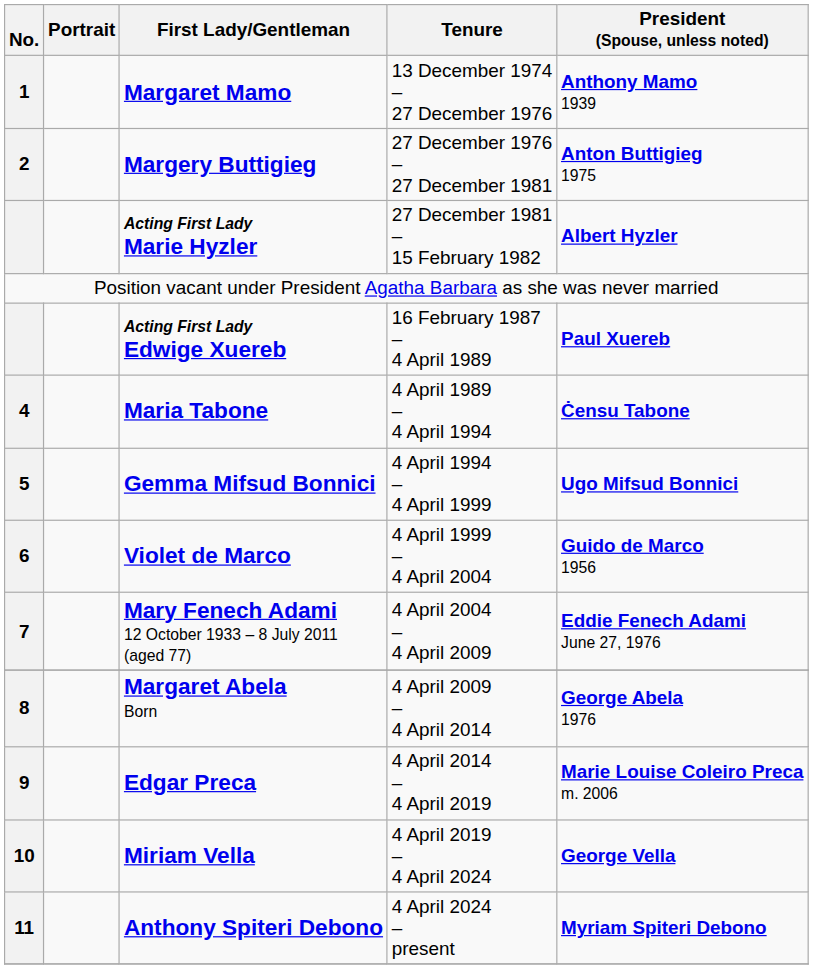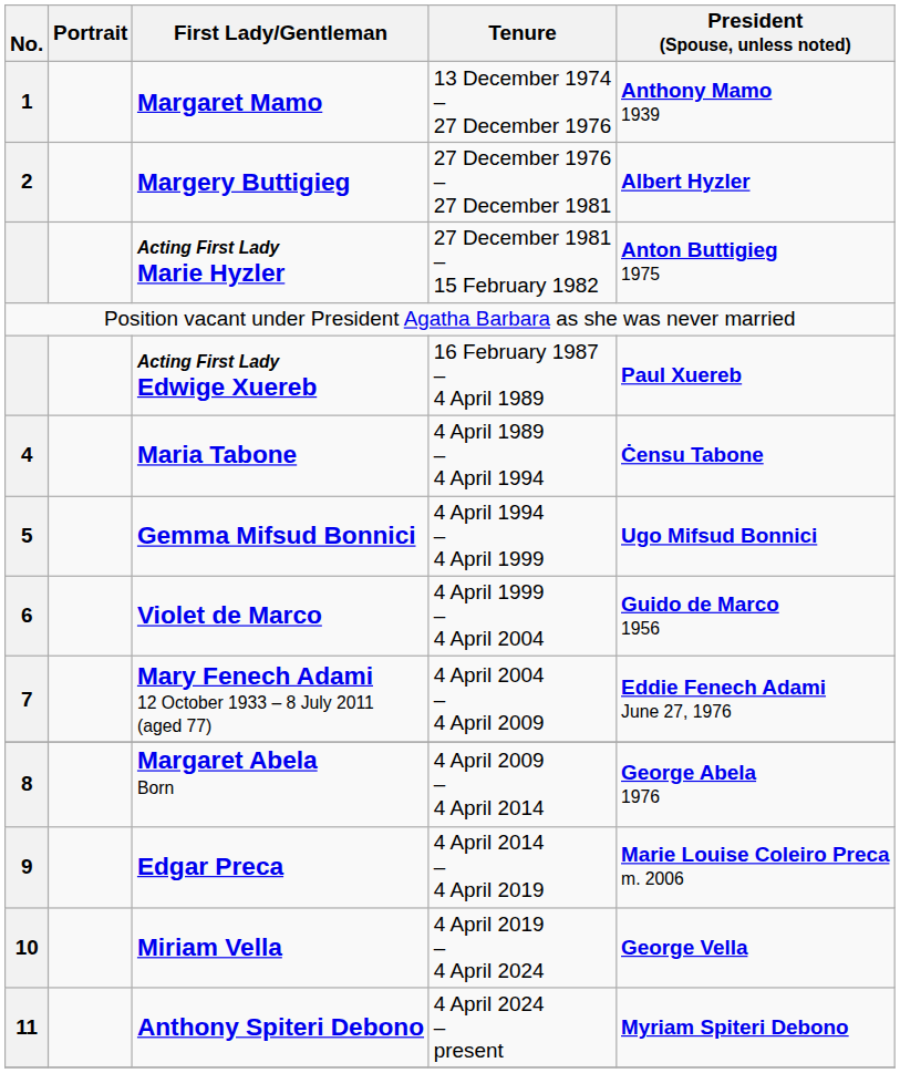Margery Buttigieg | President (Spouse, unless noted): Anton Buttigieg 1975 -> Albert Hyzler
Acting First Lady Marie Hyzler | President (Spouse, unless noted): Albert Hyzler -> Anton Buttigieg 1975
